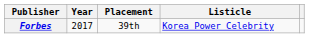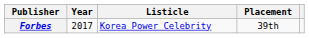columns swapped: Listicle <-> Placement
